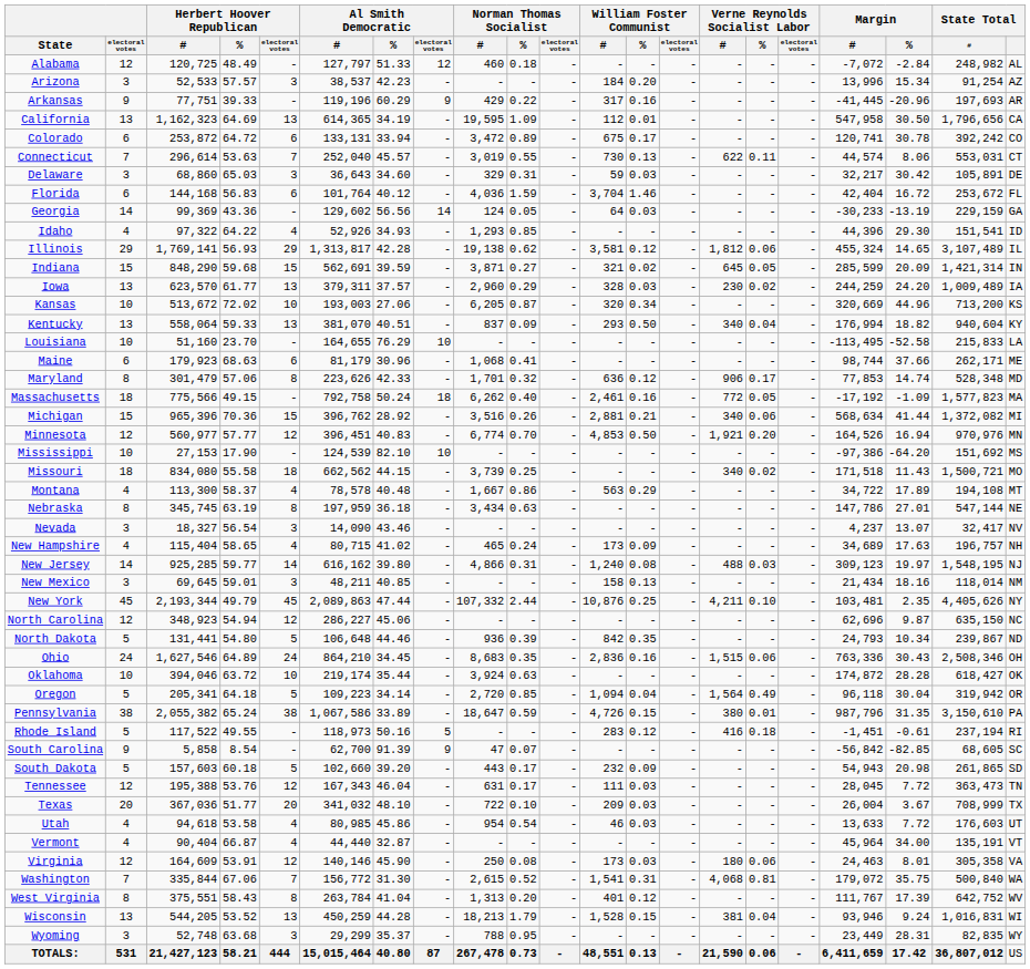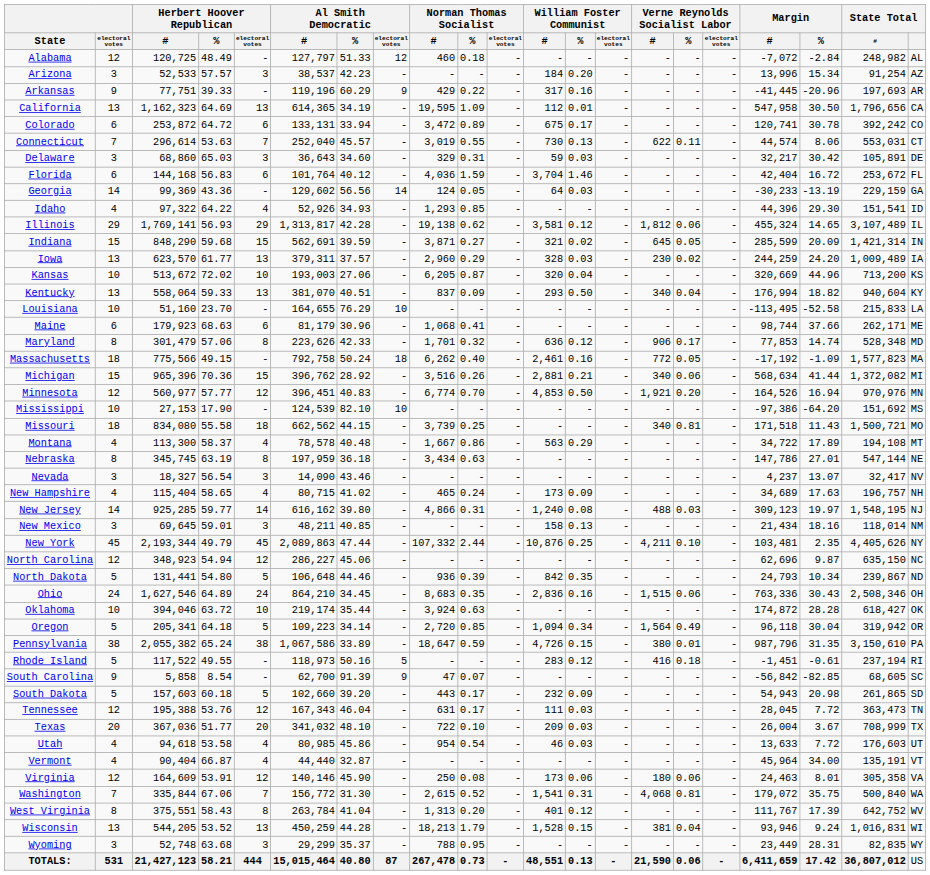Kansas | William Foster Communist / %: 0.34 -> 0.04
Missouri | Verne Reynolds Socialist Labor / %: 0.02 -> 0.81
Oregon | William Foster Communist / %: 0.04 -> 0.34
Virginia | William Foster Communist / %: 0.03 -> 0.06
